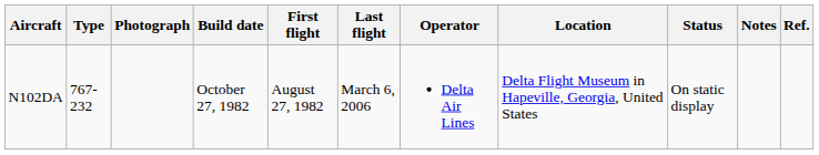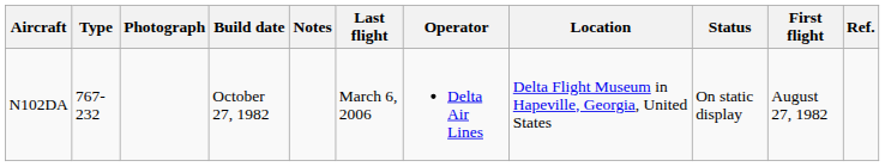columns swapped: First flight <-> Notes
